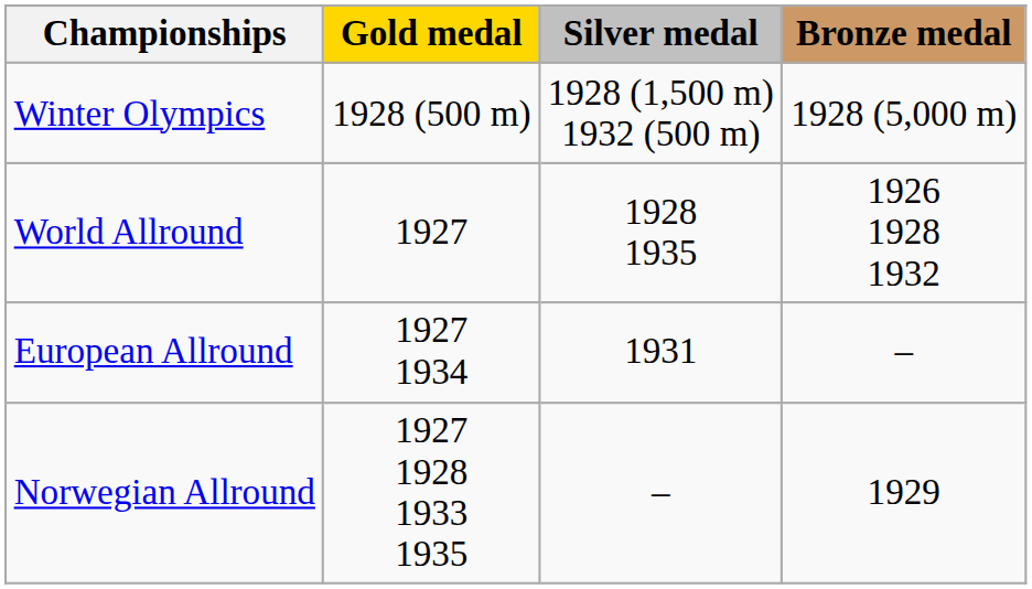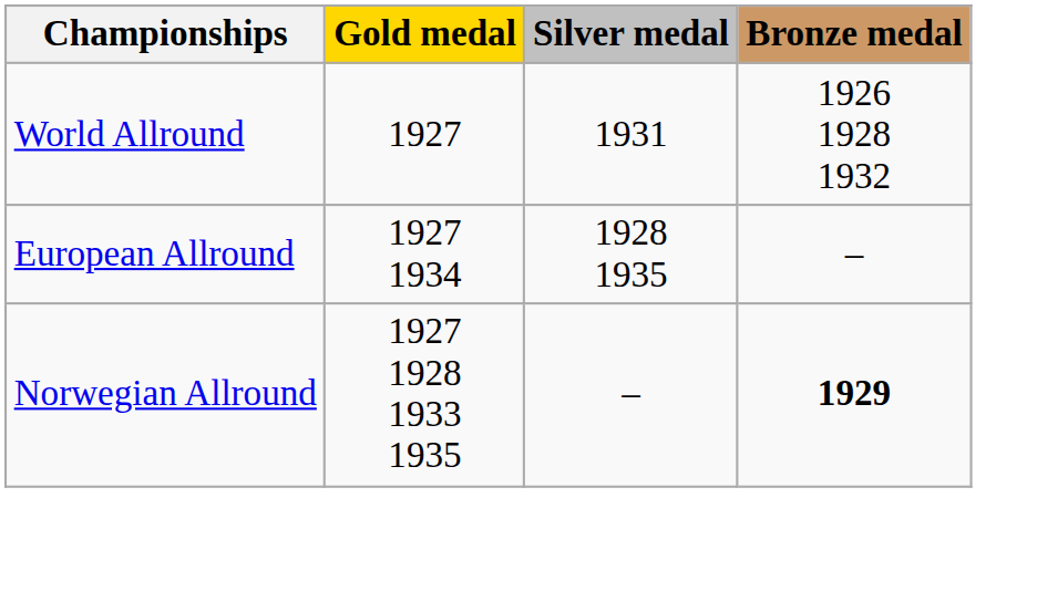- row: Winter Olympics | 1928 (500 m) | 1928 (1,500 m) 1932 (500 m) | 1928 (5,000 m)
World Allround | Silver medal: 1928 1935 -> 1931
European Allround | Silver medal: 1931 -> 1928 1935
Norwegian Allround | Bronze medal: normal -> bold
